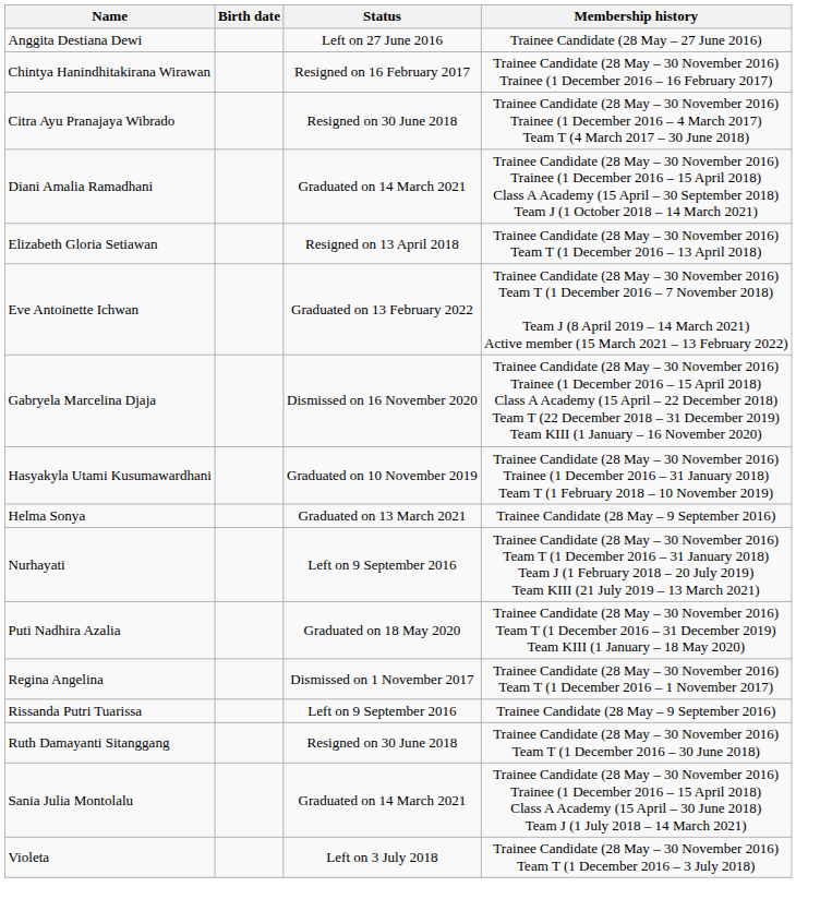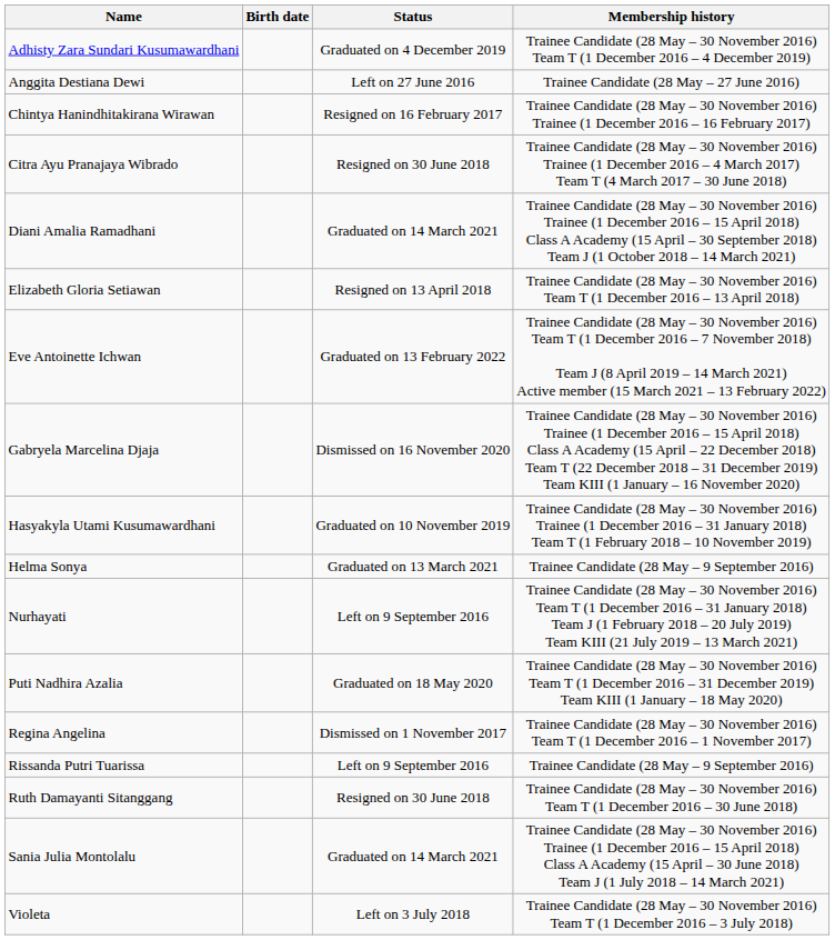+ row: Adhisty Zara Sundari Kusumawardhani | Graduated on 4 December 2019 | Trainee Candidate (28 May – 30 November 2016) Team T (1 December 2016 – 4 December 2019)
